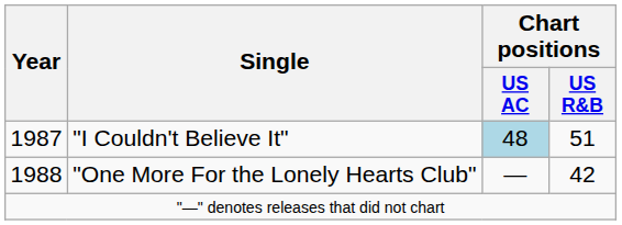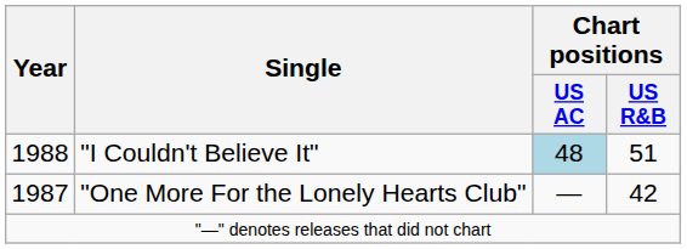"I Couldn't Believe It" | Year: 1987 -> 1988
"One More For the Lonely Hearts Club" | Year: 1988 -> 1987
